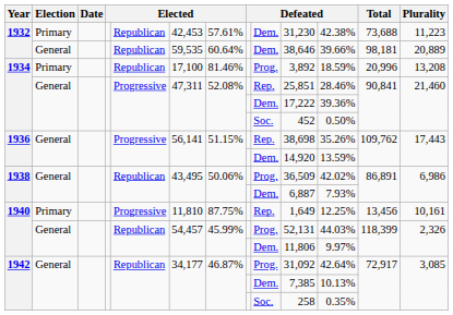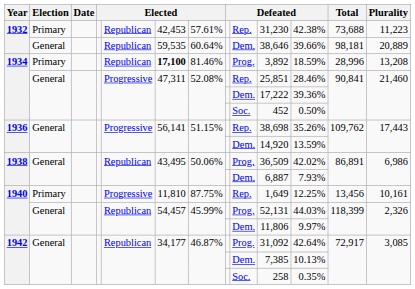1932 / Primary | column 9: Dem. -> Rep.
1934 / Primary | column 6: normal -> bold
1934 / Primary | Total: 20,996 -> 28,996
